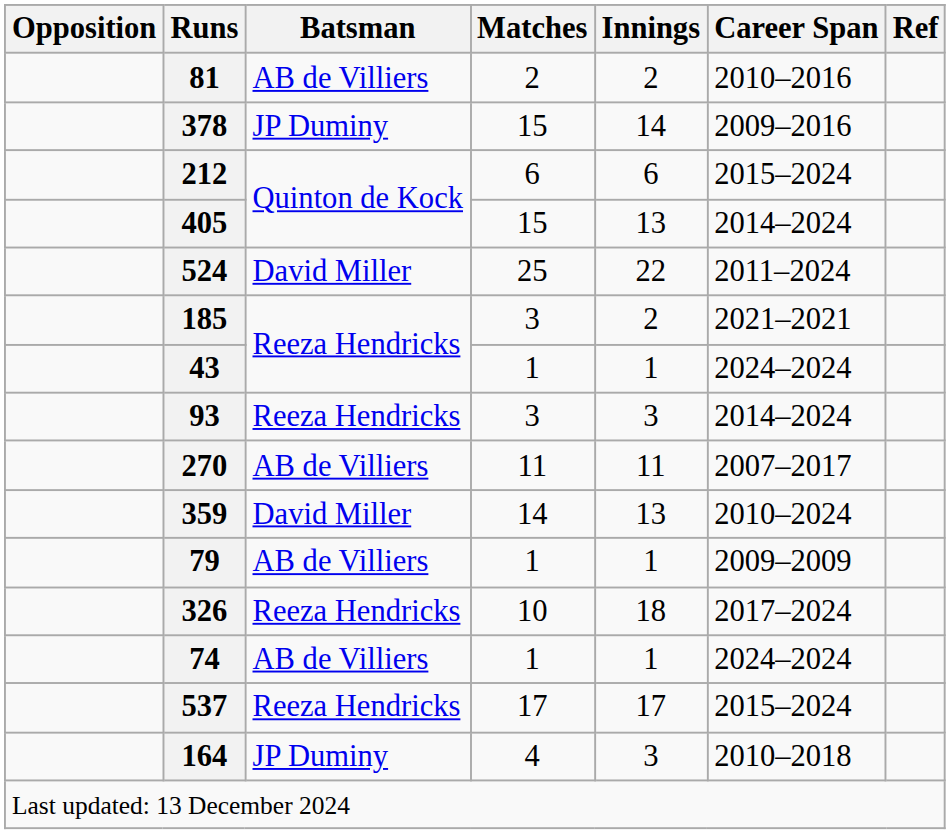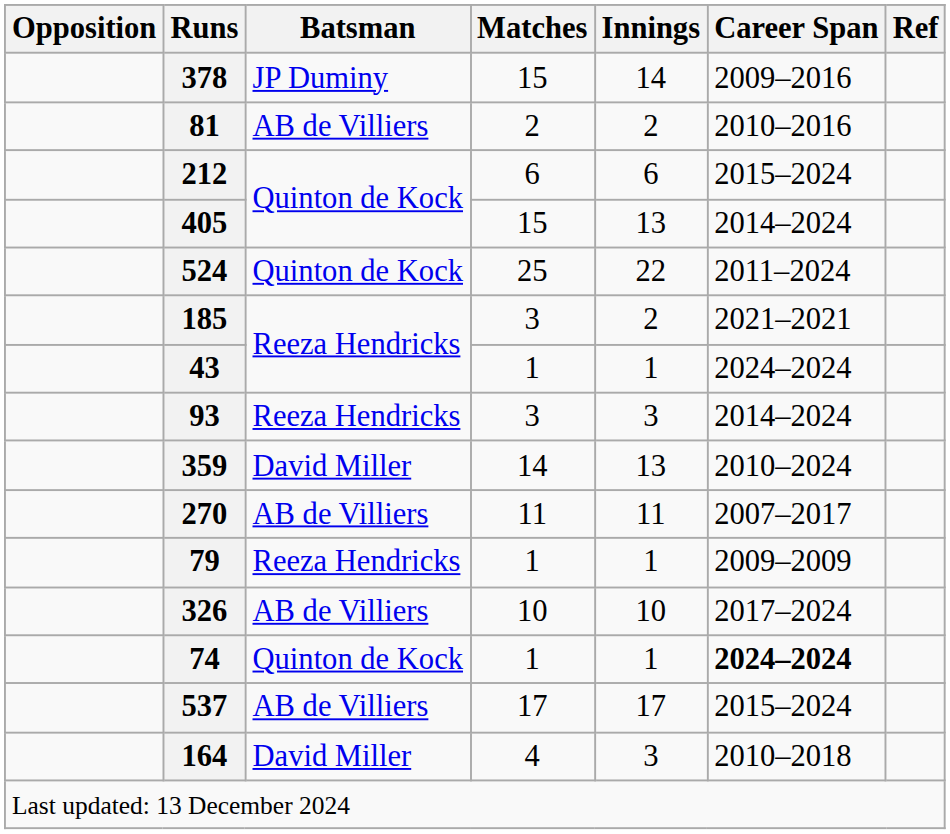rows swapped: 81 <-> 378
524 | Batsman: David Miller -> Quinton de Kock
rows swapped: 270 <-> 359
79 | Batsman: AB de Villiers -> Reeza Hendricks
326 | Batsman: Reeza Hendricks -> AB de Villiers
326 | Innings: 18 -> 10
74 | Batsman: AB de Villiers -> Quinton de Kock
74 | Career Span: normal -> bold
537 | Batsman: Reeza Hendricks -> AB de Villiers
164 | Batsman: JP Duminy -> David Miller
